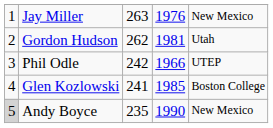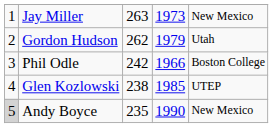Jay Miller | column 4: 1976 -> 1973
Gordon Hudson | column 4: 1981 -> 1979
Phil Odle | column 5: UTEP -> Boston College
Glen Kozlowski | column 3: 241 -> 238
Glen Kozlowski | column 5: Boston College -> UTEP
